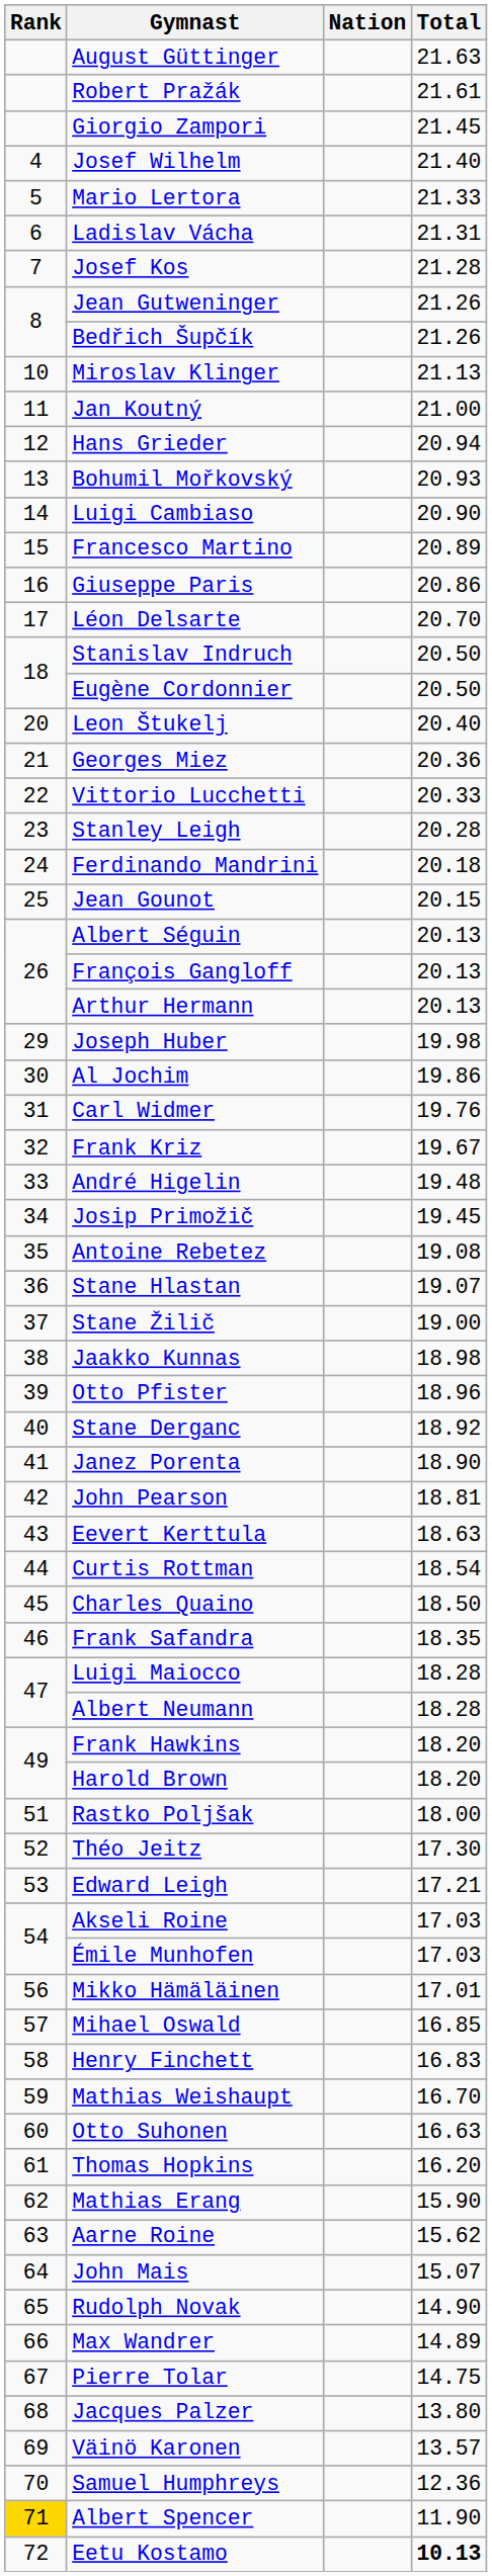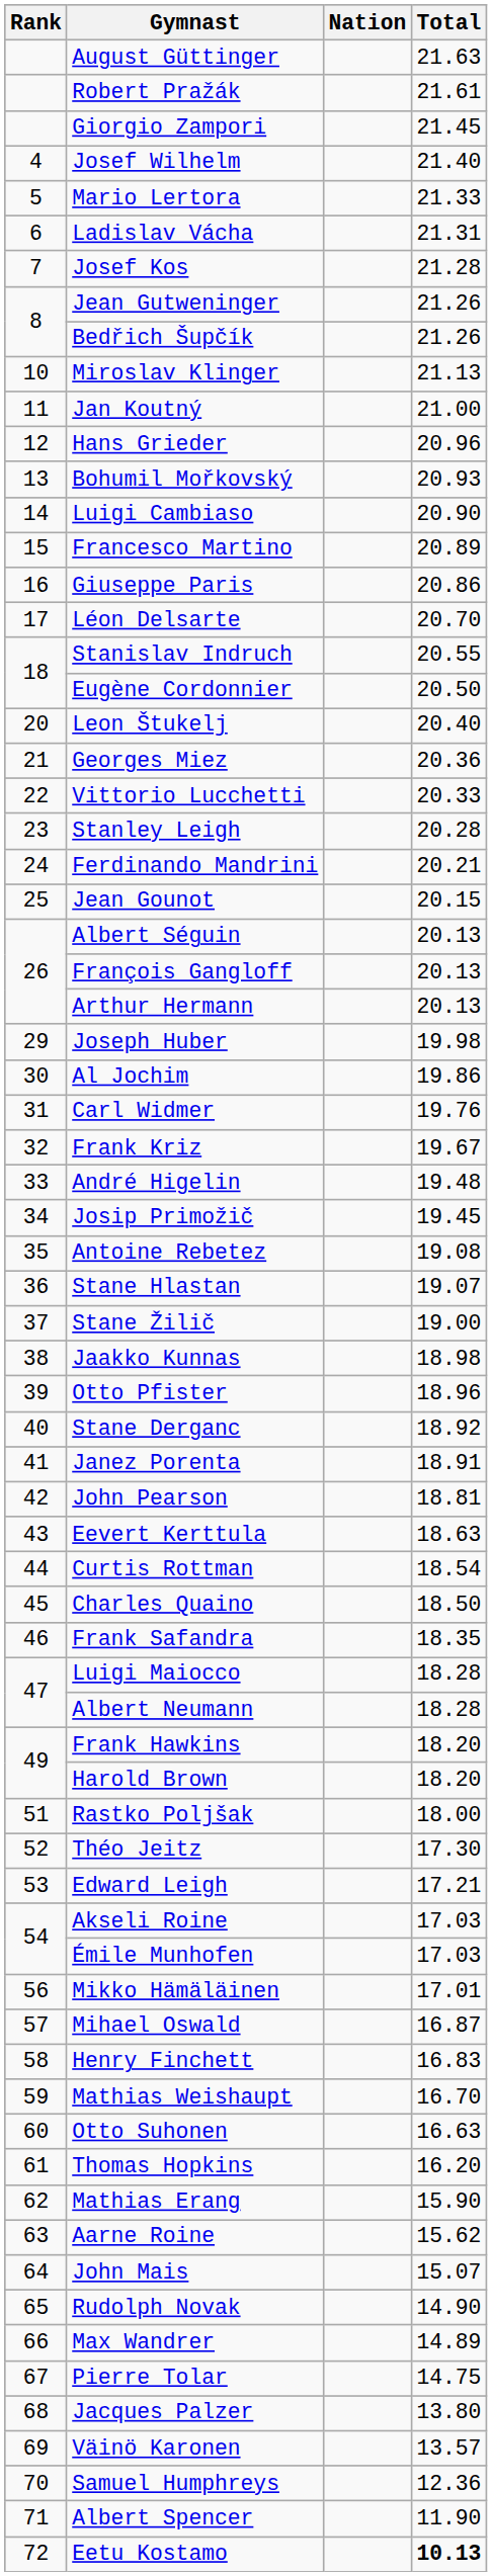Hans Grieder | Total: 20.94 -> 20.96
Stanislav Indruch | Total: 20.50 -> 20.55
Ferdinando Mandrini | Total: 20.18 -> 20.21
Janez Porenta | Total: 18.90 -> 18.91
Mihael Oswald | Total: 16.85 -> 16.87
Albert Spencer | Rank: gold background -> no background
